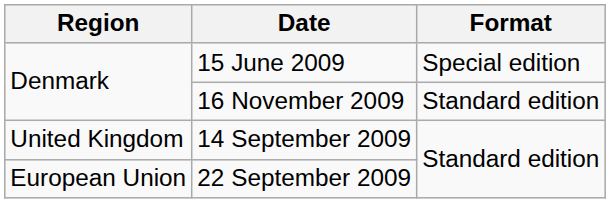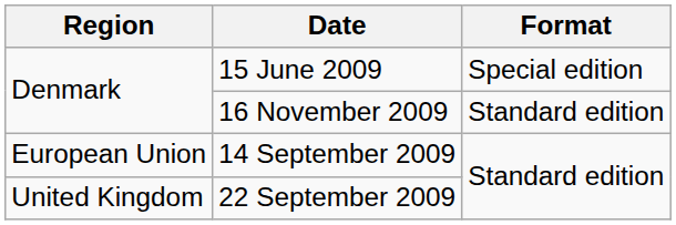14 September 2009 | Region: United Kingdom -> European Union
22 September 2009 | Region: European Union -> United Kingdom
